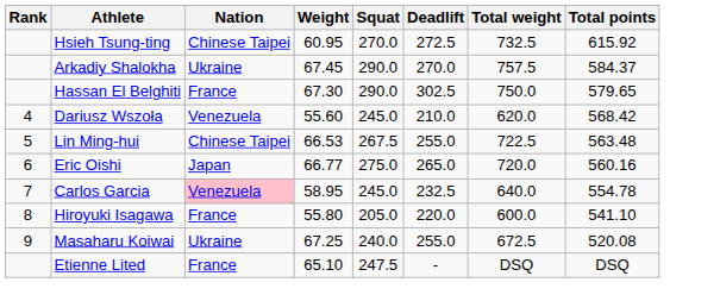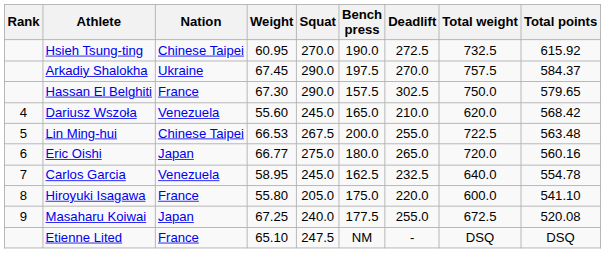+ column: Bench press | 190.0 | 197.5 | 157.5 | 165.0 | 200.0 | 180.0 | 162.5 | 175.0 | 177.5 | NM
Carlos Garcia | Nation: pink background -> no background
Masaharu Koiwai | Nation: Ukraine -> Japan
